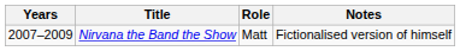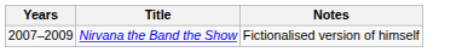- column: Role | Matt
